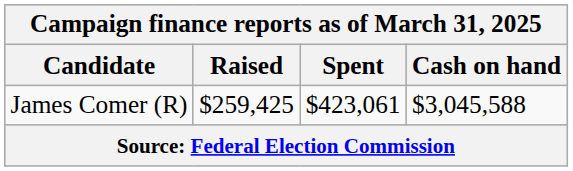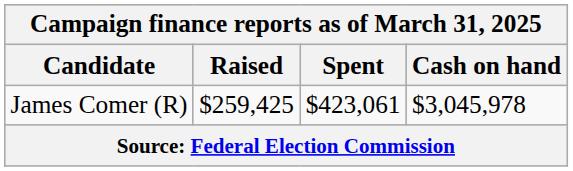James Comer (R) | Cash on hand: $3,045,588 -> $3,045,978
